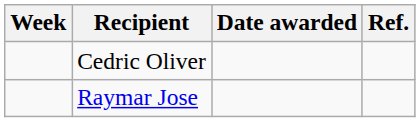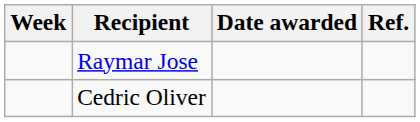rows swapped: Cedric Oliver <-> Raymar Jose
